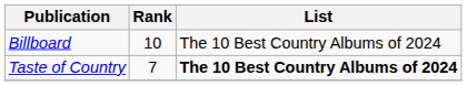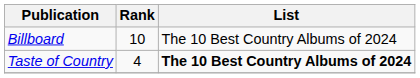Taste of Country | Rank: 7 -> 4
